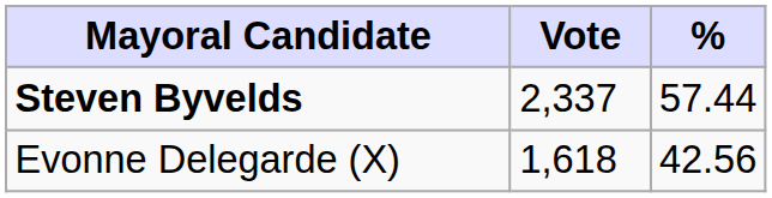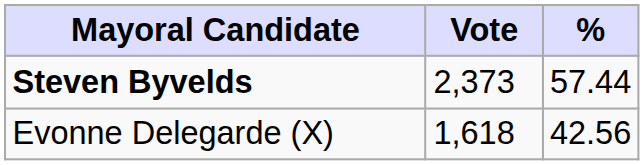Steven Byvelds | Vote: 2,337 -> 2,373
